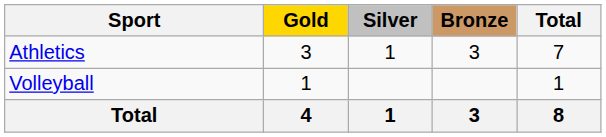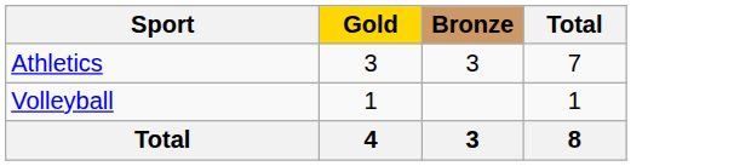- column: Silver | 1 | 1
